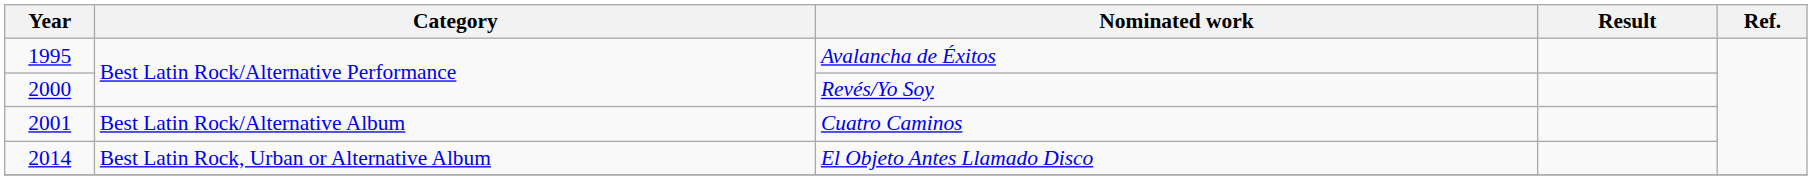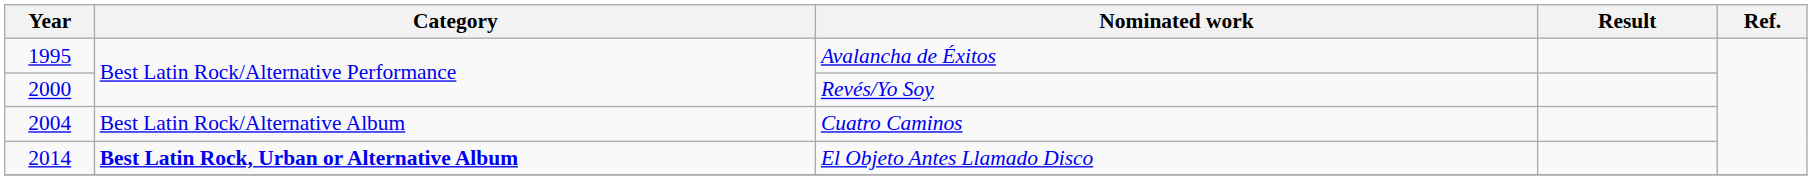Cuatro Caminos | Year: 2001 -> 2004
El Objeto Antes Llamado Disco | Category: normal -> bold
